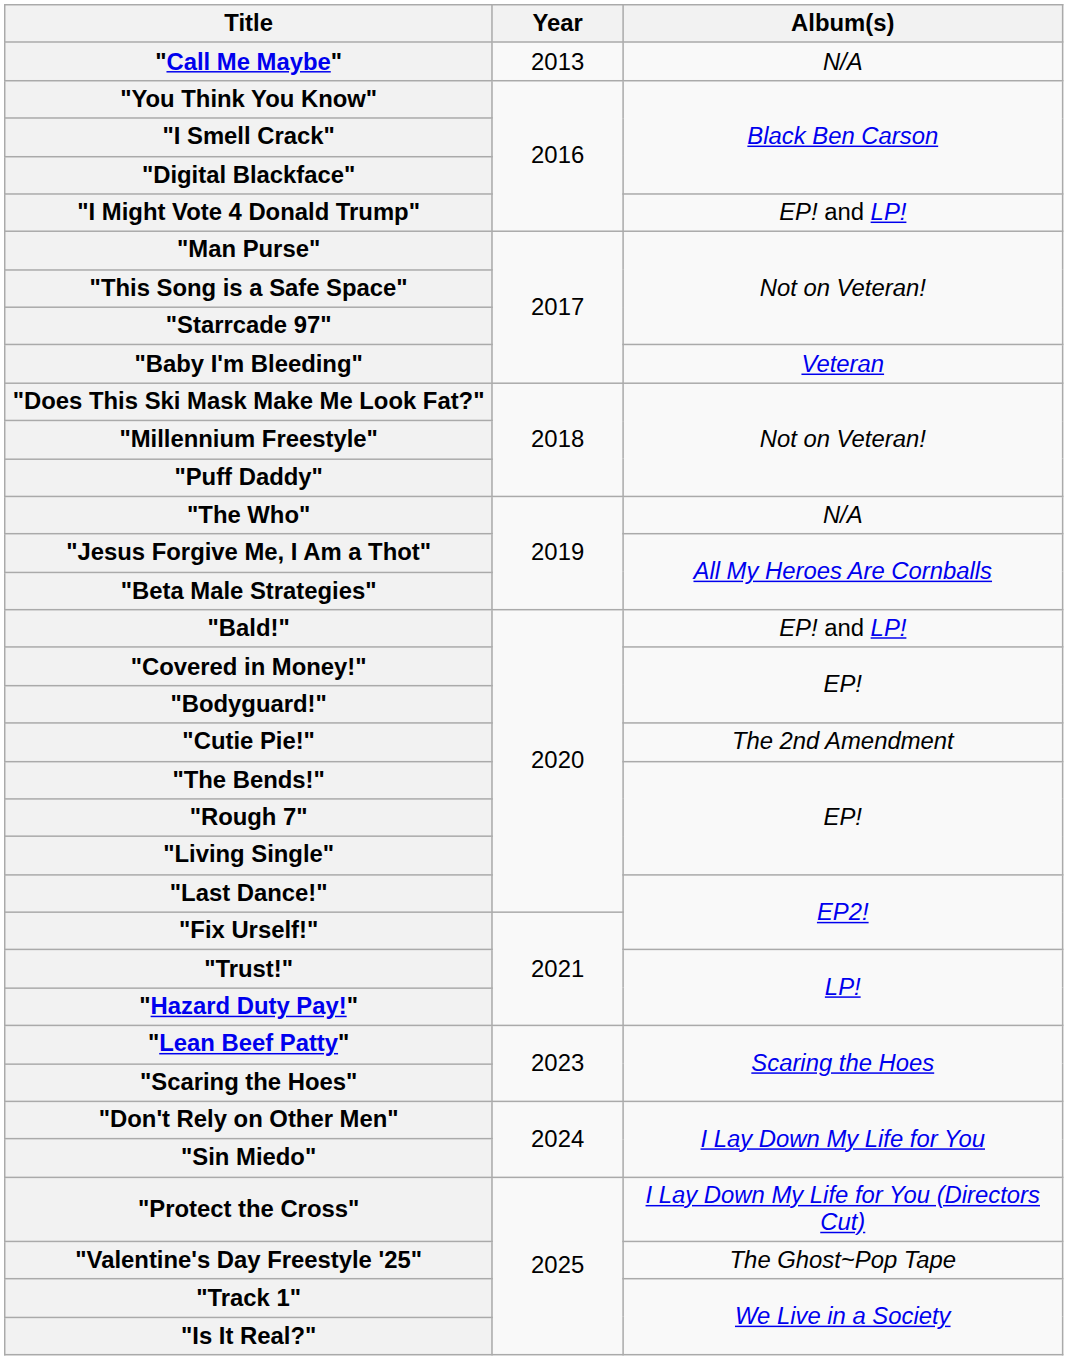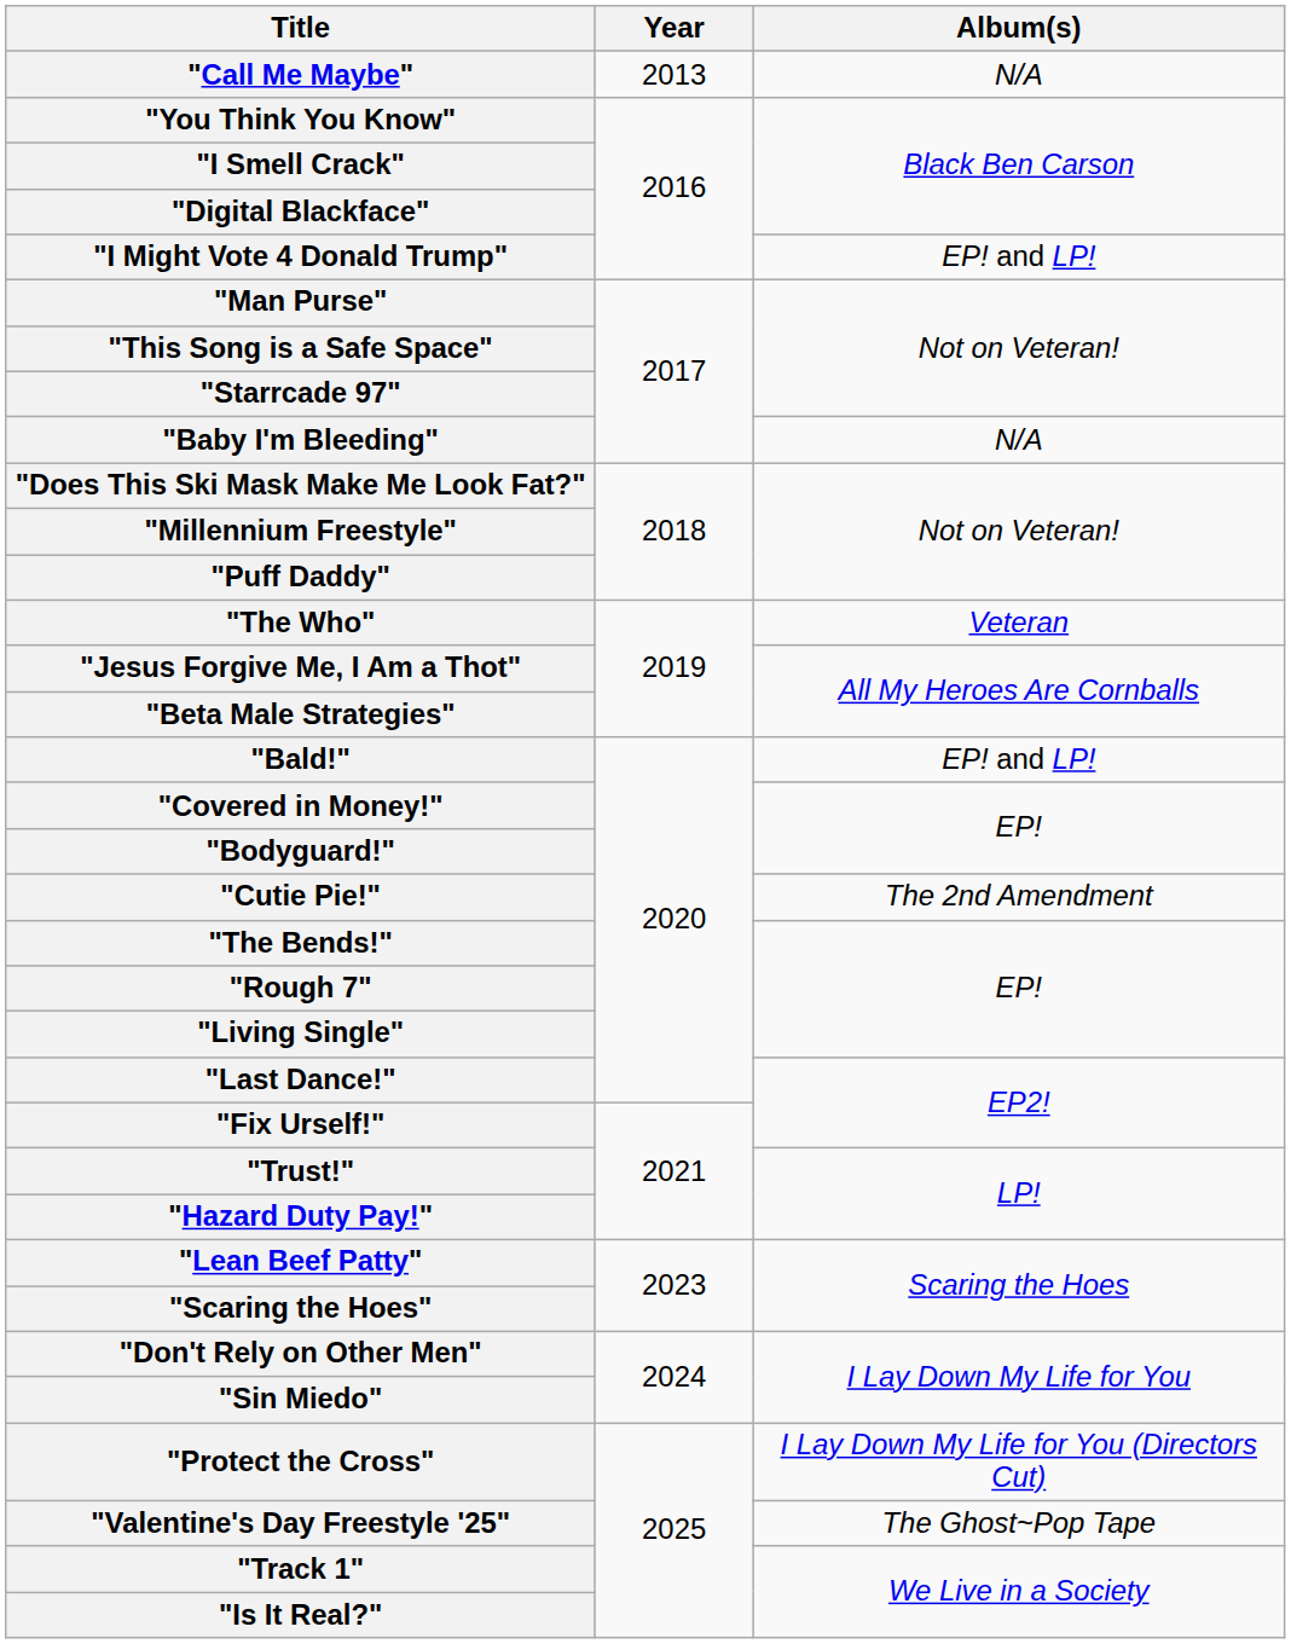"Baby I'm Bleeding" | Album(s): Veteran -> N/A
"The Who" | Album(s): N/A -> Veteran
